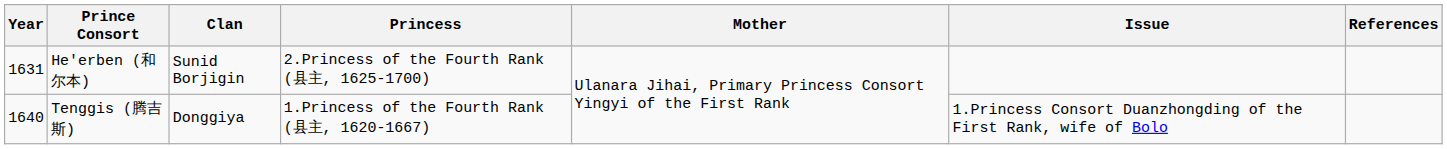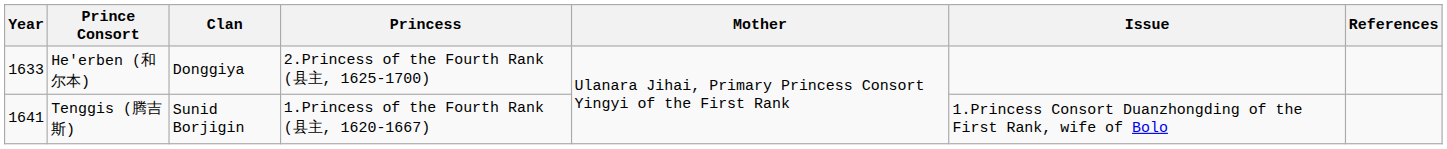He'erben (和尔本) | Year: 1631 -> 1633
He'erben (和尔本) | Clan: Sunid Borjigin -> Donggiya
Tenggis (腾吉斯) | Year: 1640 -> 1641
Tenggis (腾吉斯) | Clan: Donggiya -> Sunid Borjigin
